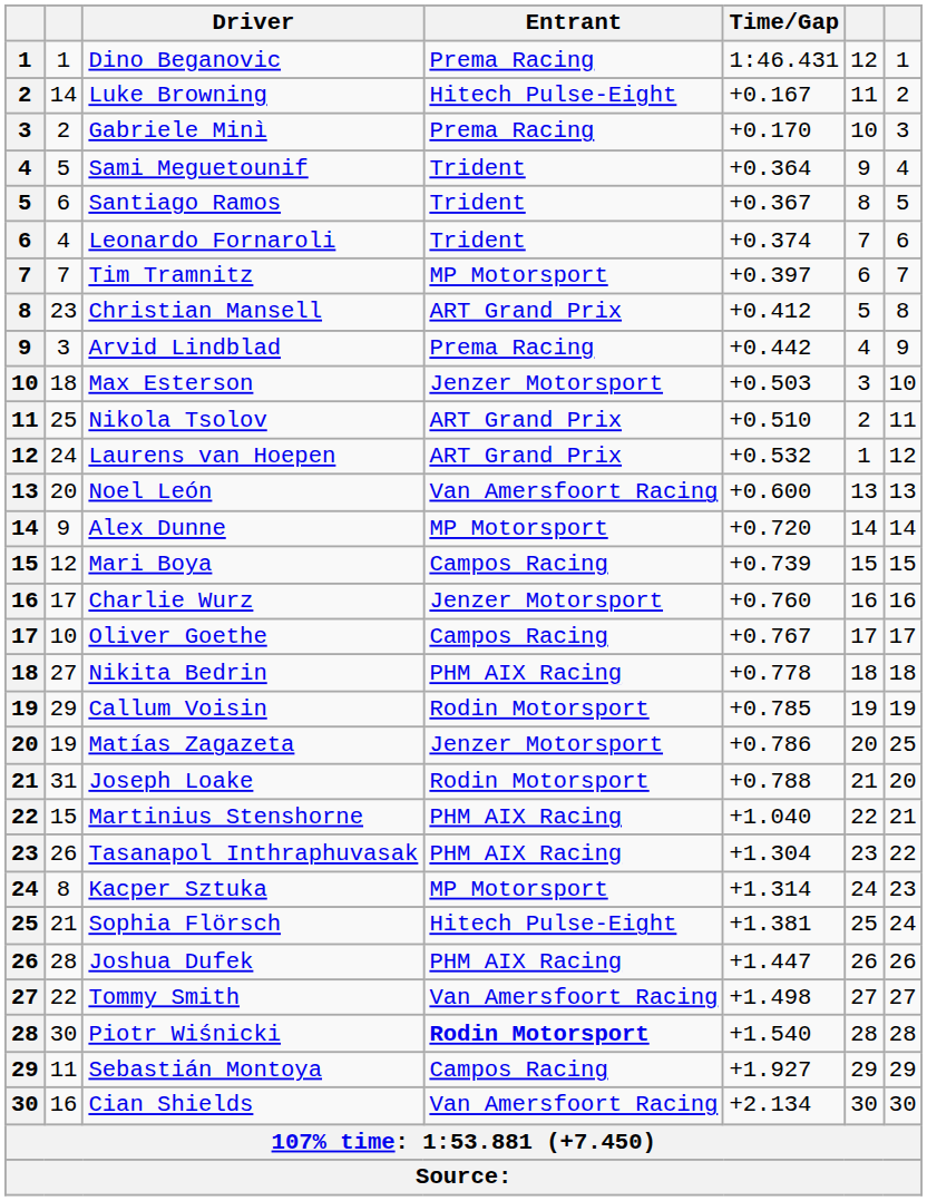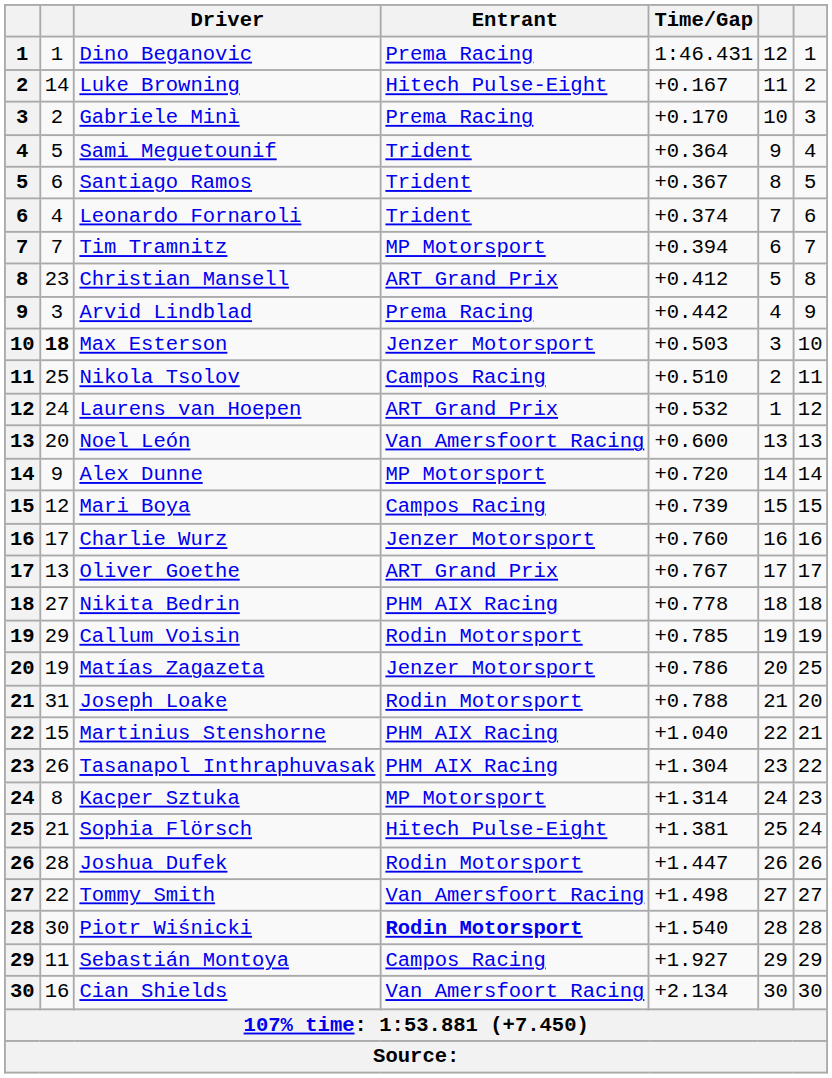Tim Tramnitz | Time/Gap: +0.397 -> +0.394
Max Esterson | column 2: normal -> bold
Nikola Tsolov | Entrant: ART Grand Prix -> Campos Racing
Oliver Goethe | column 2: 10 -> 13
Oliver Goethe | Entrant: Campos Racing -> ART Grand Prix
Joshua Dufek | Entrant: PHM AIX Racing -> Rodin Motorsport
